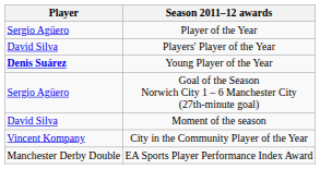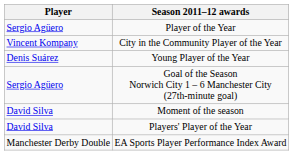rows swapped: Players' Player of the Year <-> City in the Community Player of the Year
Young Player of the Year | Player: bold -> normal
